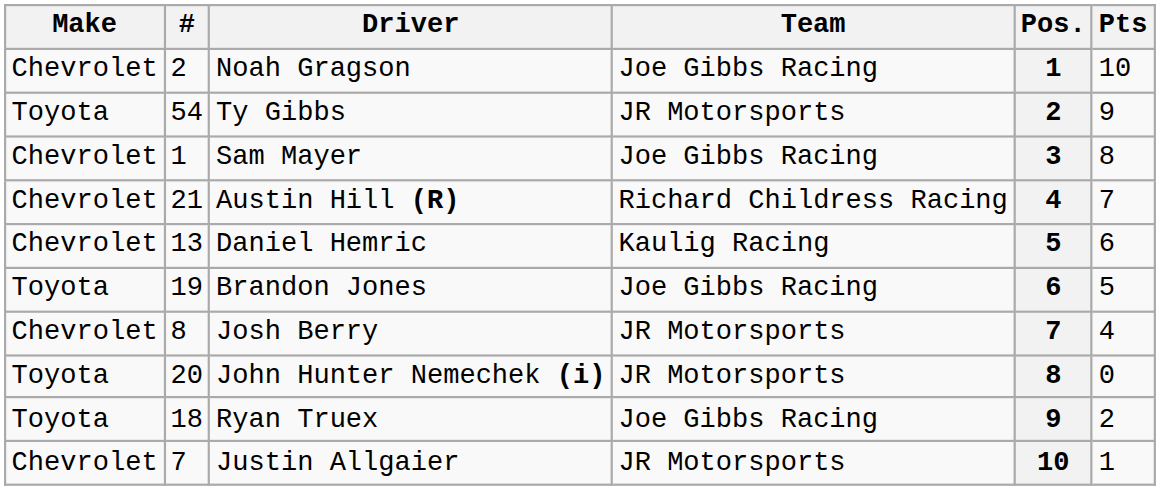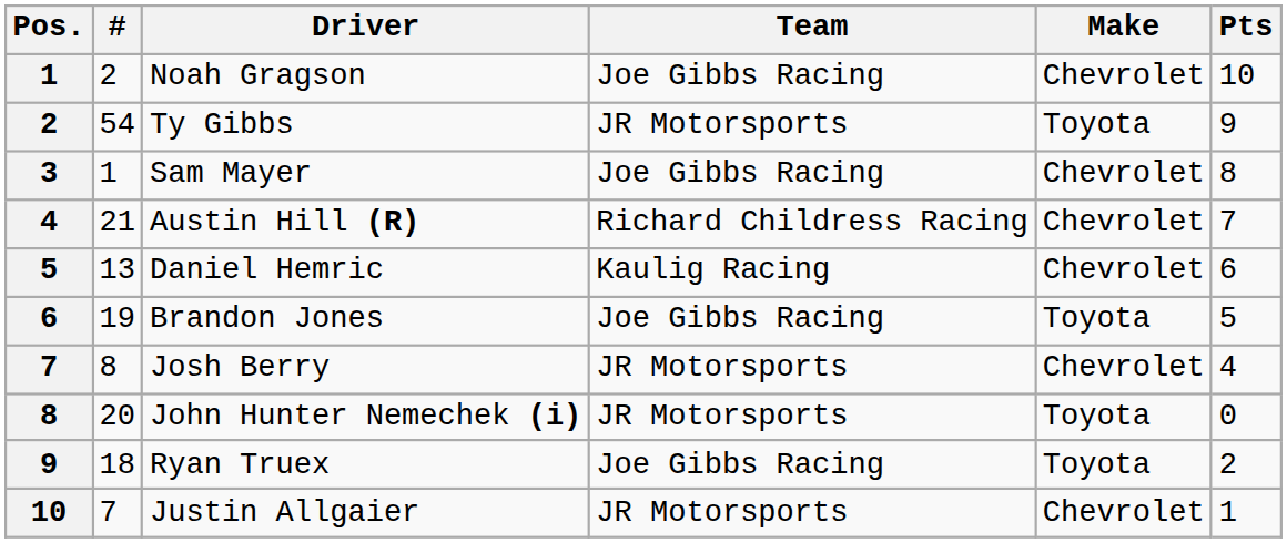columns swapped: Pos. <-> Make
